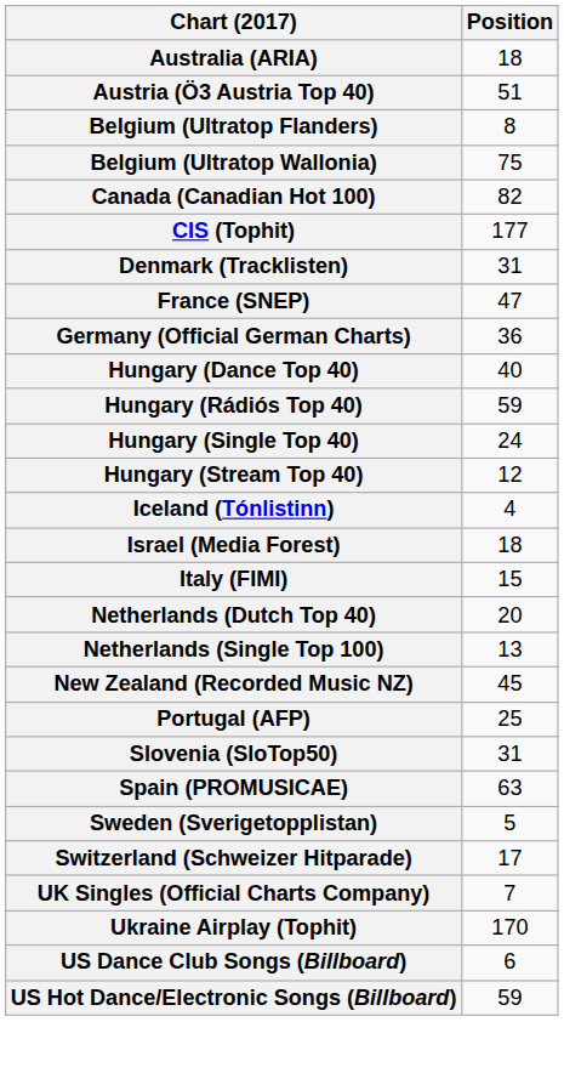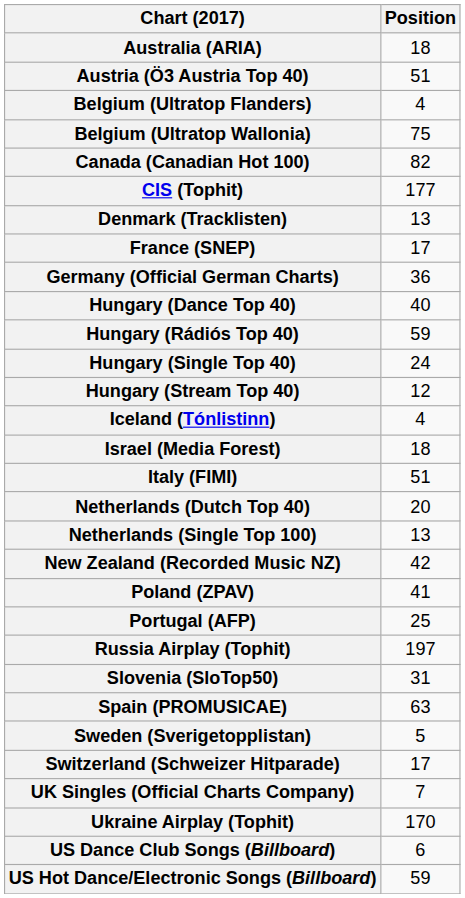Belgium (Ultratop Flanders) | Position: 8 -> 4
Denmark (Tracklisten) | Position: 31 -> 13
France (SNEP) | Position: 47 -> 17
Italy (FIMI) | Position: 15 -> 51
New Zealand (Recorded Music NZ) | Position: 45 -> 42
+ row: Poland (ZPAV) | 41
+ row: Russia Airplay (Tophit) | 197
